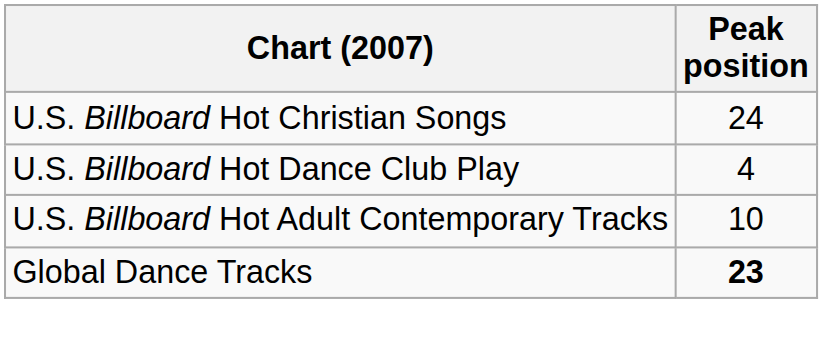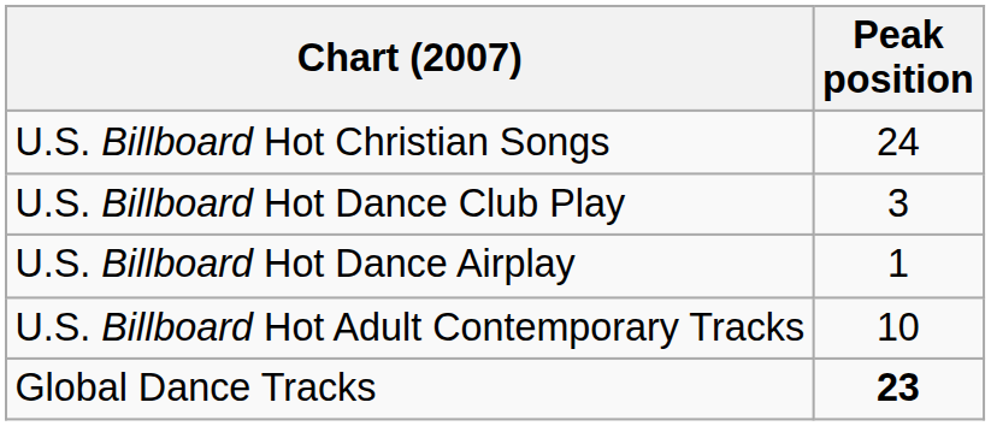U.S. Billboard Hot Dance Club Play | Peak position: 4 -> 3
+ row: U.S. Billboard Hot Dance Airplay | 1
